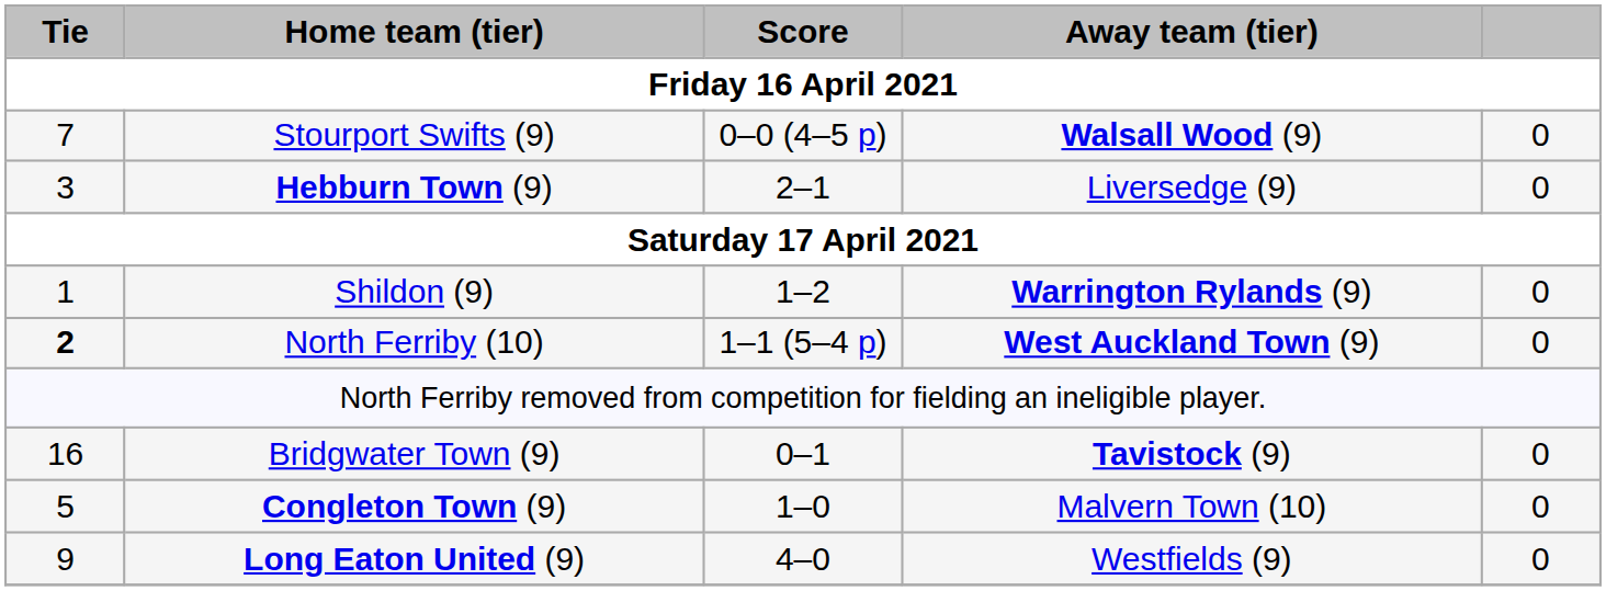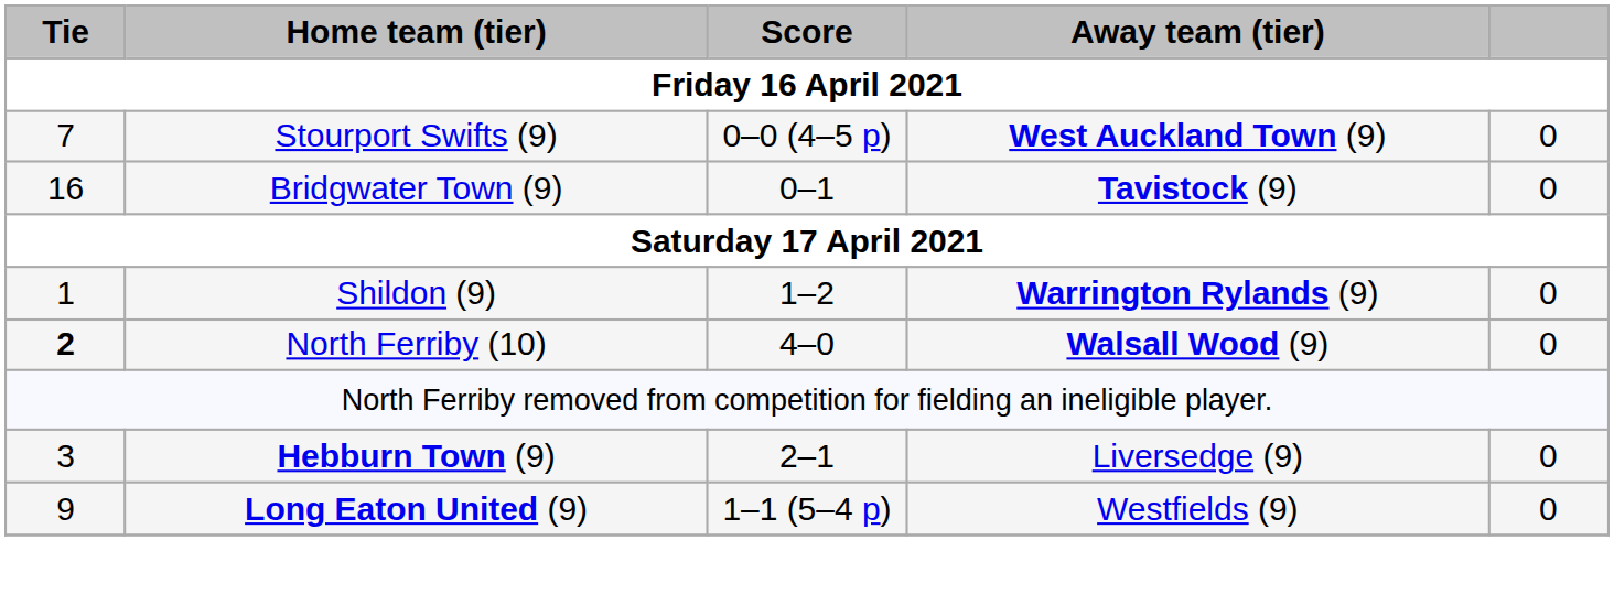Stourport Swifts (9) | Away team (tier): Walsall Wood (9) -> West Auckland Town (9)
rows swapped: Bridgwater Town (9) <-> Hebburn Town (9)
North Ferriby (10) | Score: 1–1 (5–4 p) -> 4–0
North Ferriby (10) | Away team (tier): West Auckland Town (9) -> Walsall Wood (9)
- row: 5 | Congleton Town (9) | 1–0 | Malvern Town (10) | 0
Long Eaton United (9) | Score: 4–0 -> 1–1 (5–4 p)
